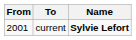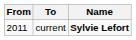current | From: 2001 -> 2011
